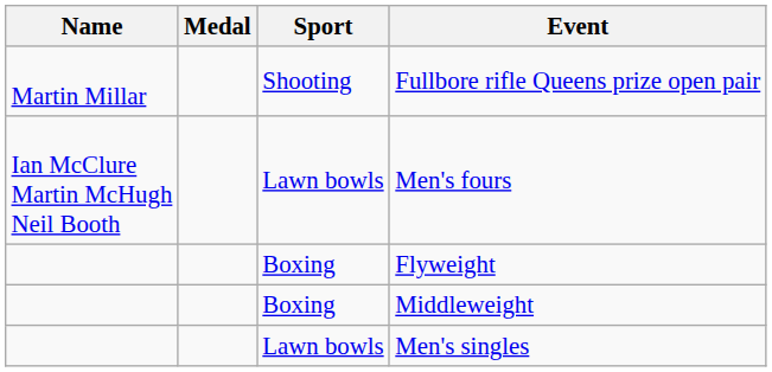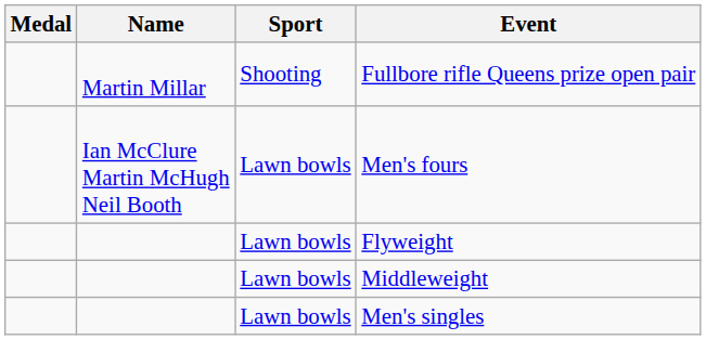columns swapped: Medal <-> Name
Flyweight | Sport: Boxing -> Lawn bowls
Middleweight | Sport: Boxing -> Lawn bowls
